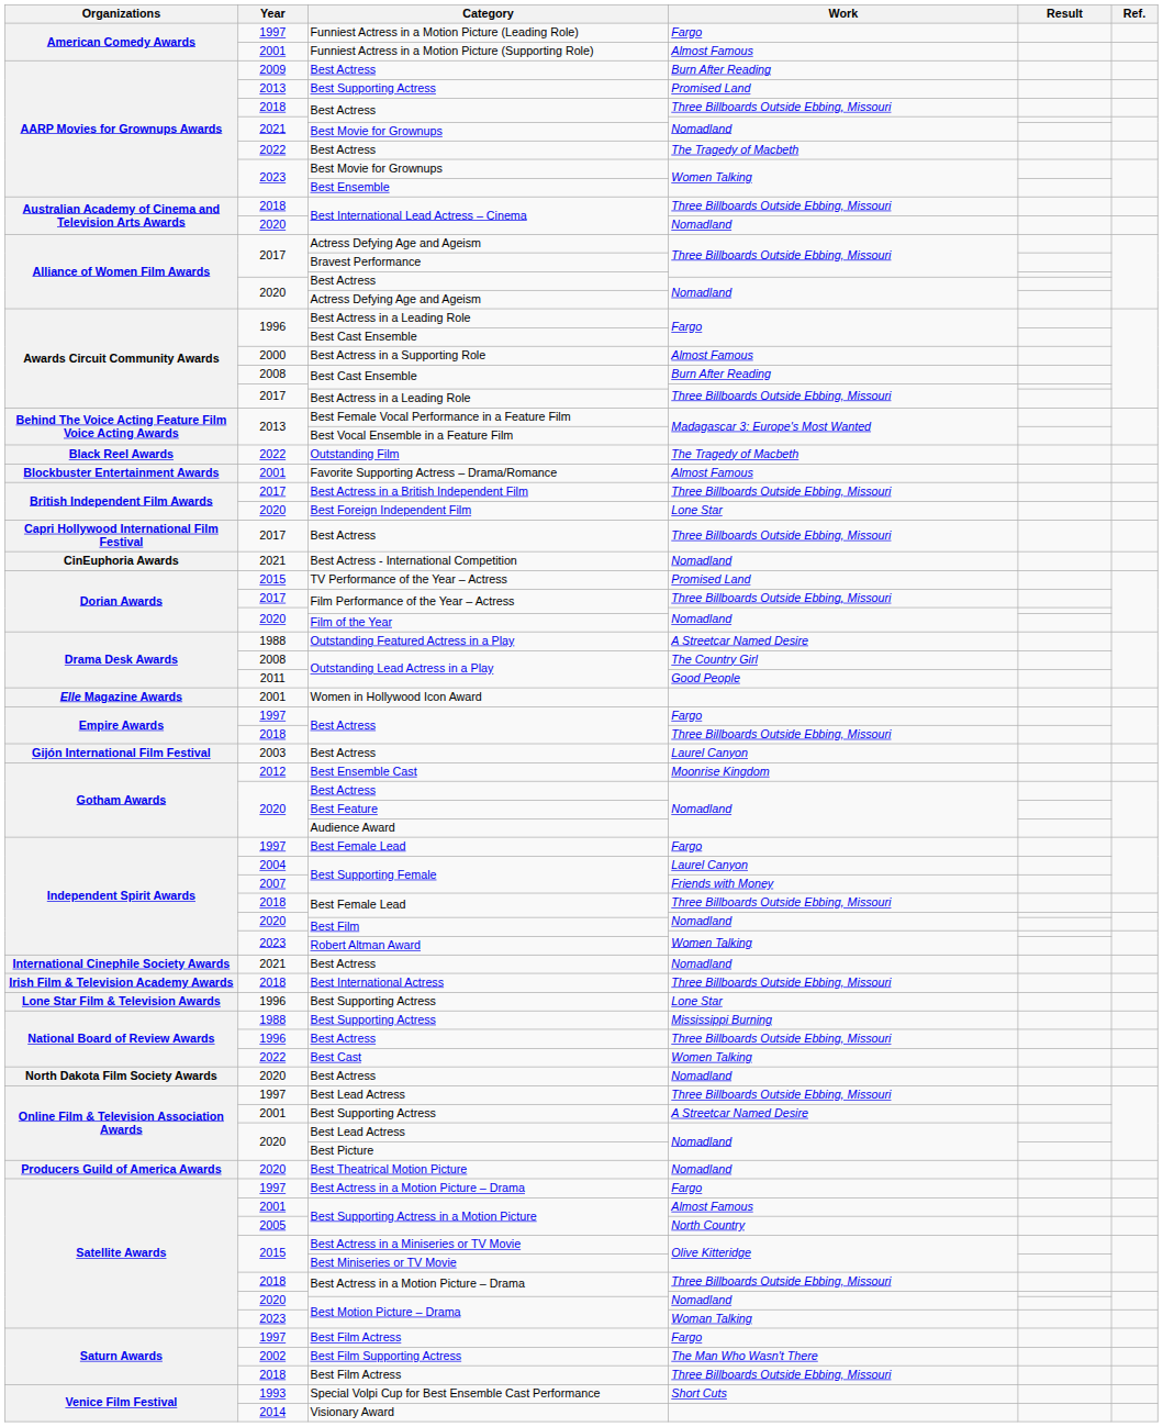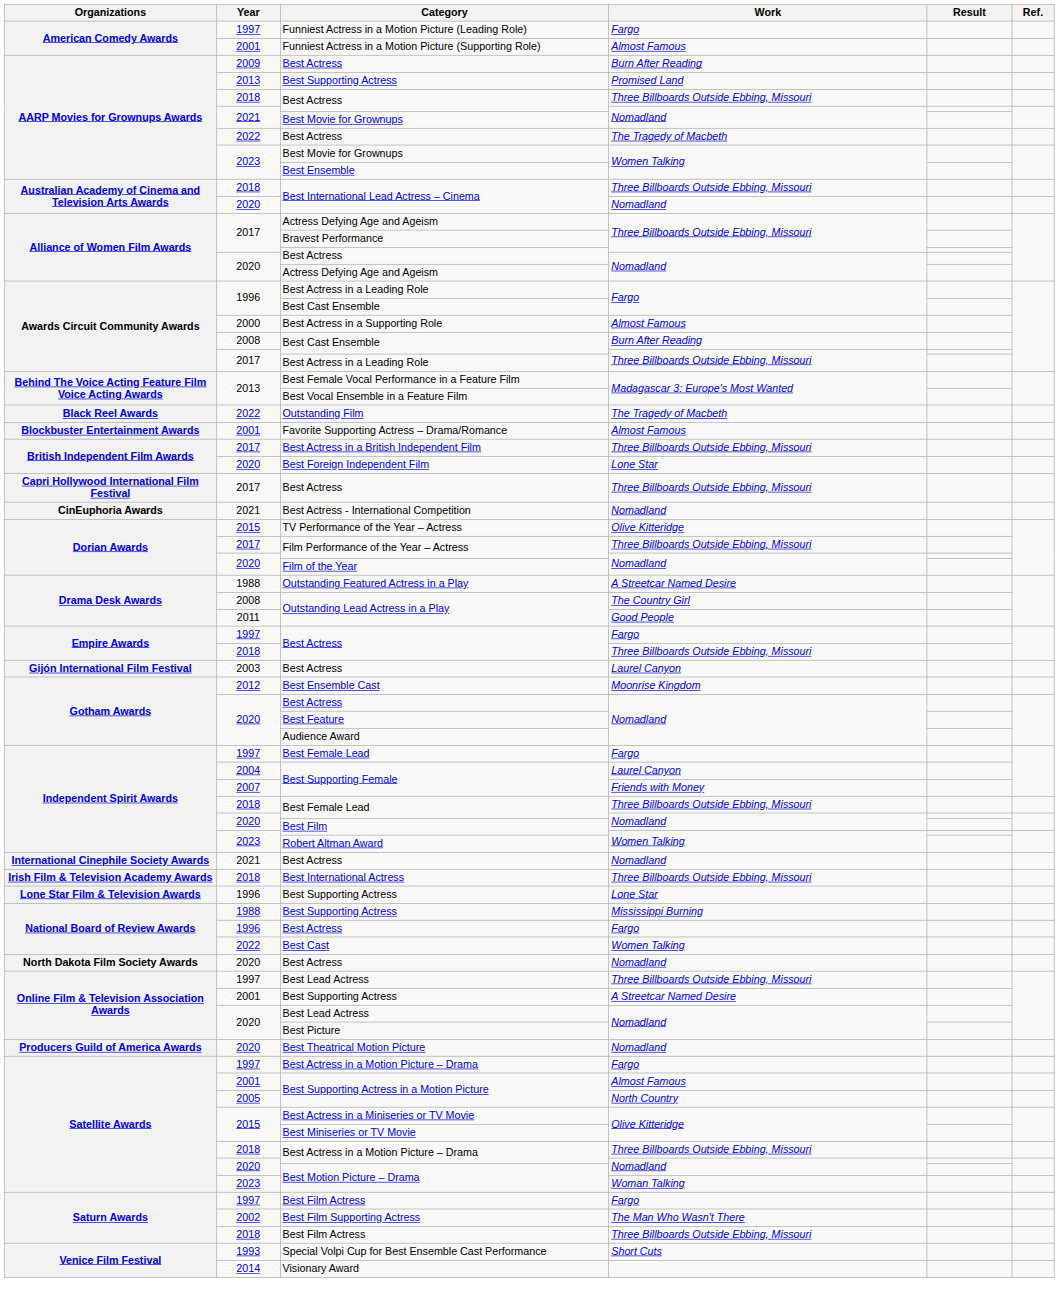TV Performance of the Year – Actress | Work: Promised Land -> Olive Kitteridge
- row: Elle Magazine Awards | 2001 | Women in Hollywood Icon Award
1996 / Best Actress | Work: Three Billboards Outside Ebbing, Missouri -> Fargo
